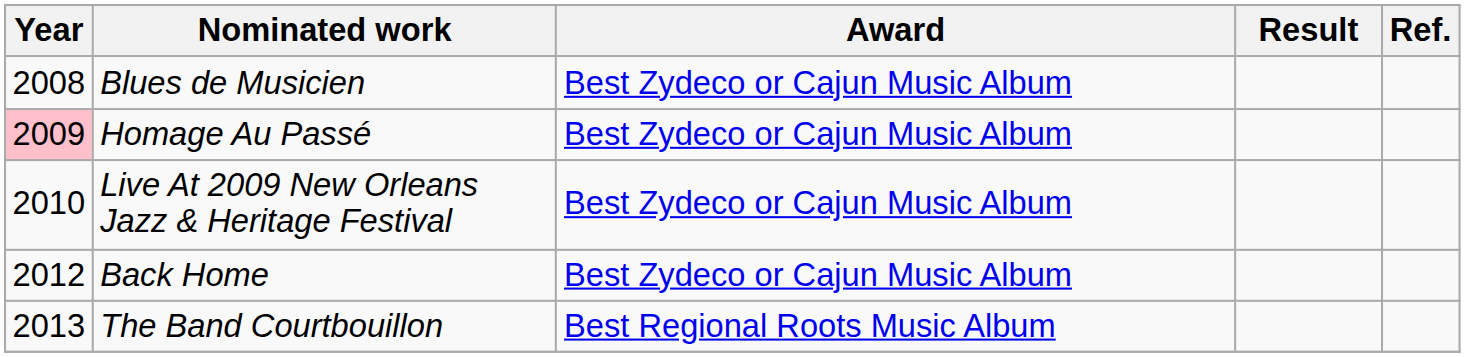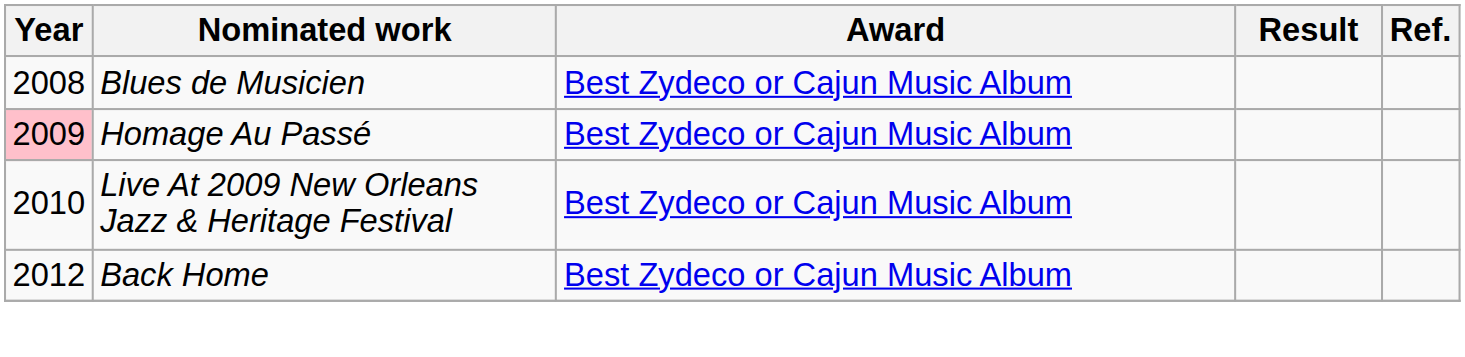- row: 2013 | The Band Courtbouillon | Best Regional Roots Music Album
